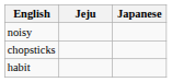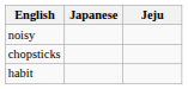columns swapped: Jeju <-> Japanese
